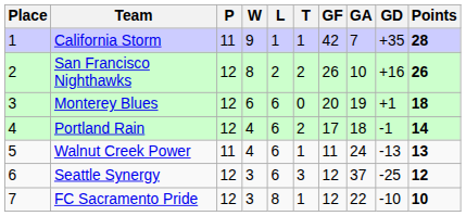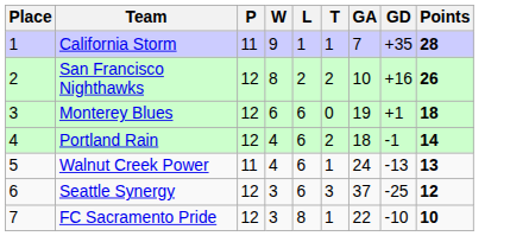- column: GF | 42 | 26 | 20 | 17 | 11 | 12 | 12
